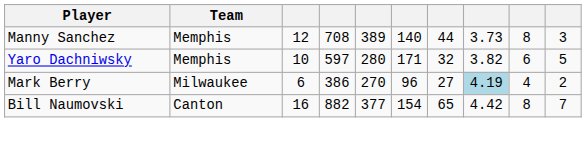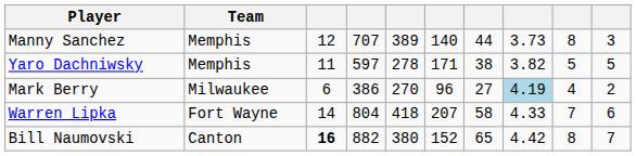Manny Sanchez | column 4: 708 -> 707
Yaro Dachniwsky | column 3: 10 -> 11
Yaro Dachniwsky | column 5: 280 -> 278
Yaro Dachniwsky | column 7: 32 -> 38
Yaro Dachniwsky | column 9: 6 -> 5
+ row: Warren Lipka | Fort Wayne | 14 | 804 | 418 | 207 | 58 | 4.33 | 7 | 6
Bill Naumovski | column 3: normal -> bold
Bill Naumovski | column 5: 377 -> 380
Bill Naumovski | column 6: 154 -> 152
